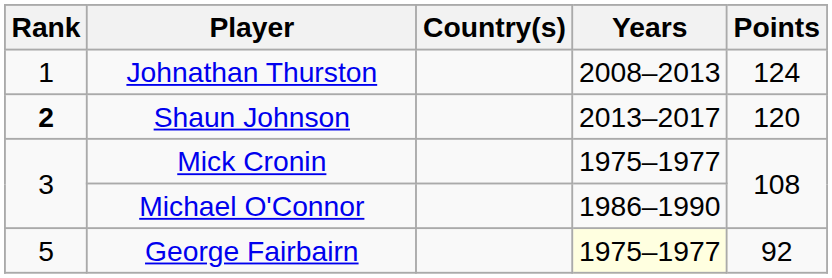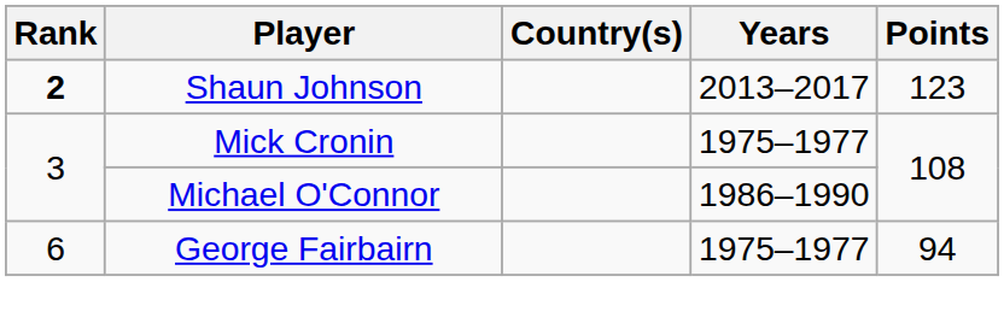- row: 1 | Johnathan Thurston | 2008–2013 | 124
Shaun Johnson | Points: 120 -> 123
George Fairbairn | Rank: 5 -> 6
George Fairbairn | Years: lightyellow background -> no background
George Fairbairn | Points: 92 -> 94
